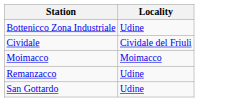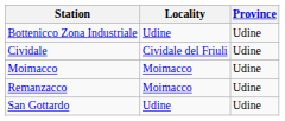+ column: Province | Udine | Udine | Udine | Udine | Udine
Remanzacco | Locality: Udine -> Moimacco
